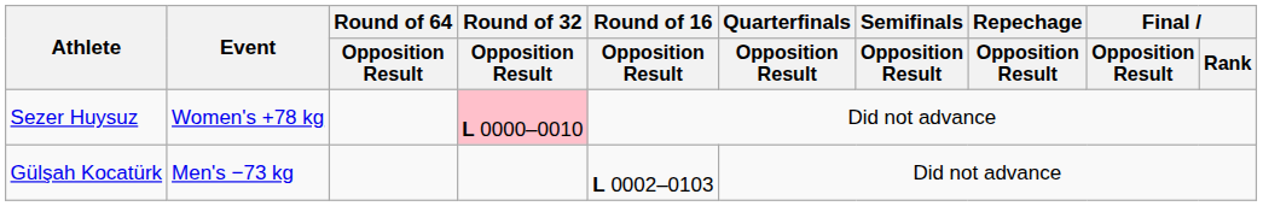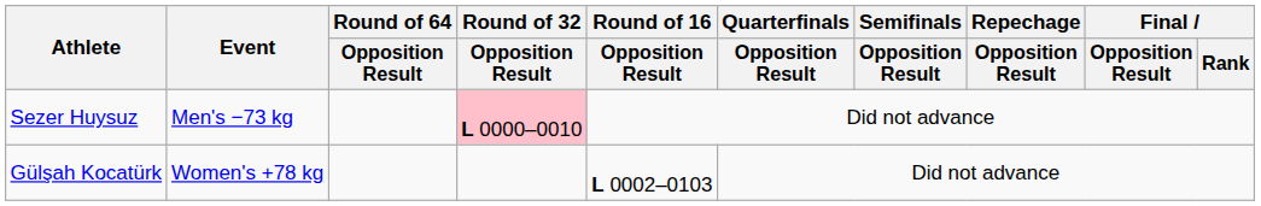Sezer Huysuz | Event: Women's +78 kg -> Men's −73 kg
Gülşah Kocatürk | Event: Men's −73 kg -> Women's +78 kg
